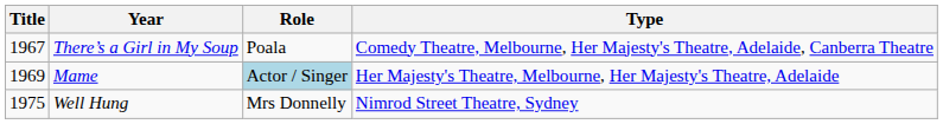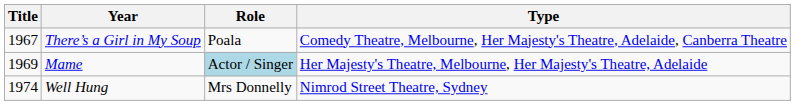Well Hung | Title: 1975 -> 1974
